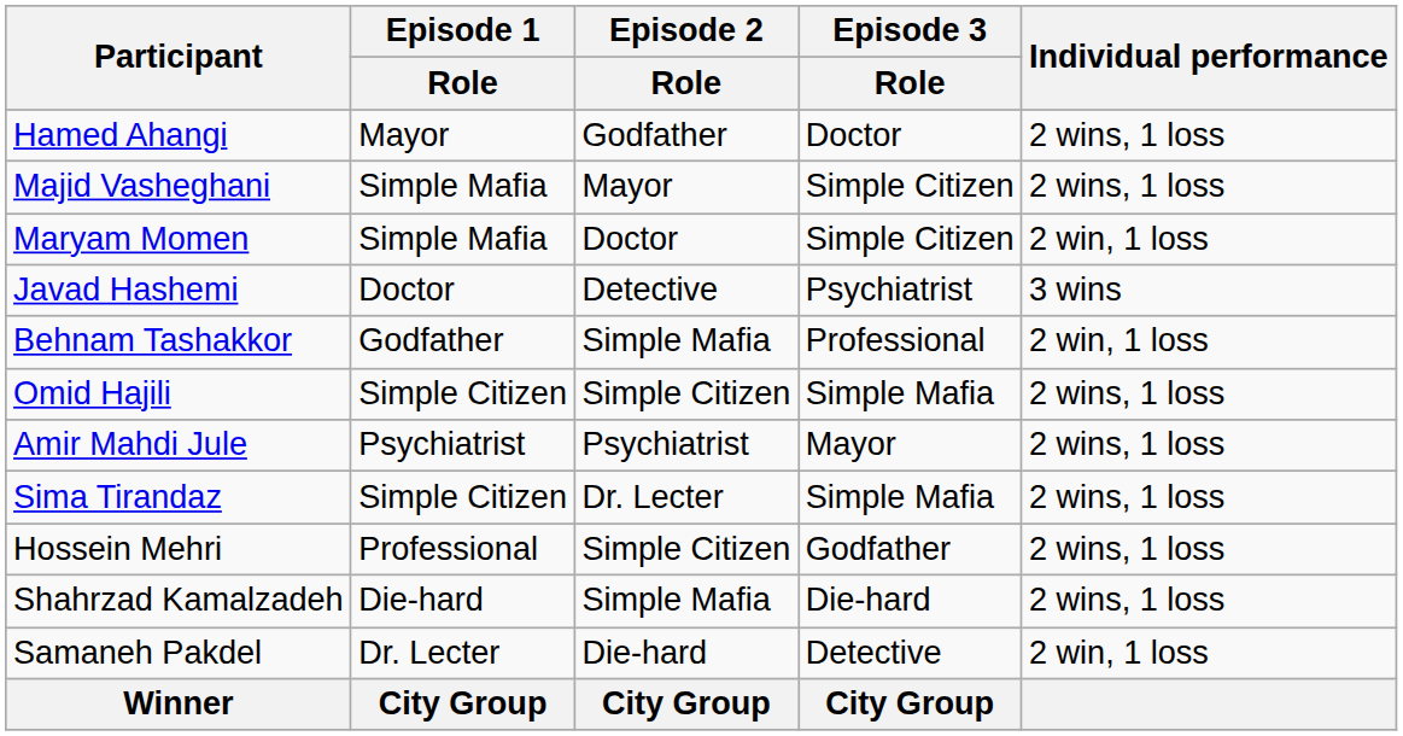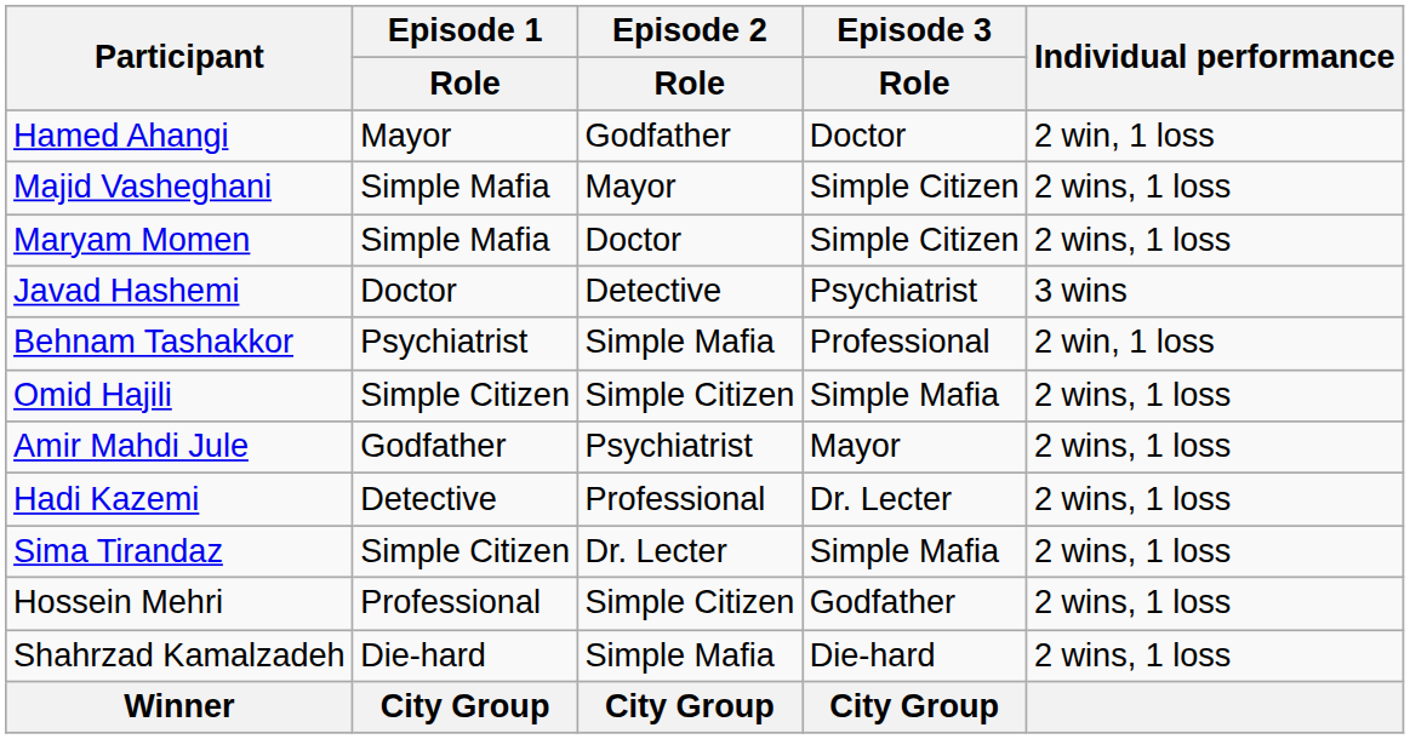Hamed Ahangi | Individual performance: 2 wins, 1 loss -> 2 win, 1 loss
Maryam Momen | Individual performance: 2 win, 1 loss -> 2 wins, 1 loss
Behnam Tashakkor | Episode 1 / Role: Godfather -> Psychiatrist
Amir Mahdi Jule | Episode 1 / Role: Psychiatrist -> Godfather
+ row: Hadi Kazemi | Detective | Professional | Dr. Lecter | 2 wins, 1 loss
- row: Samaneh Pakdel | Dr. Lecter | Die-hard | Detective | 2 win, 1 loss
